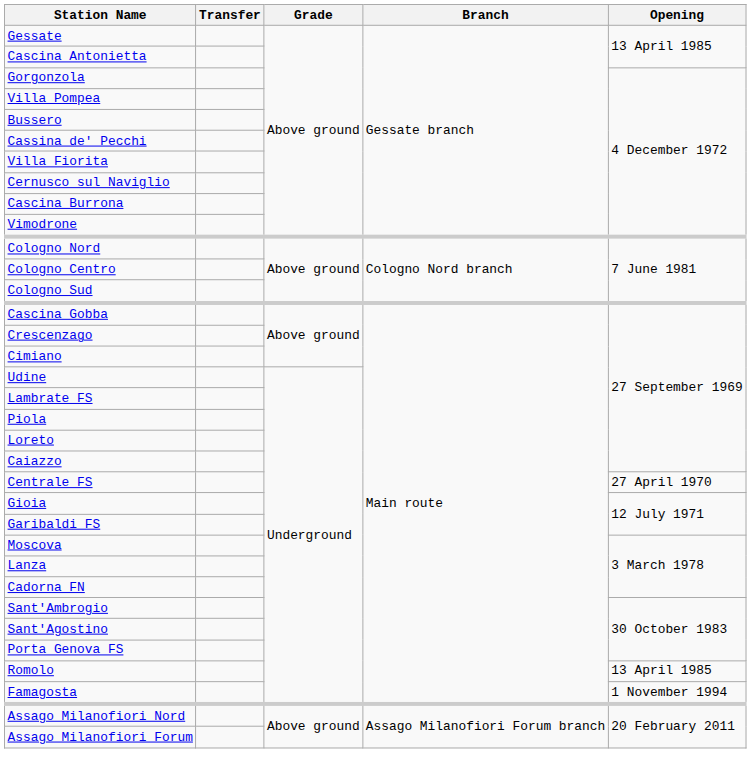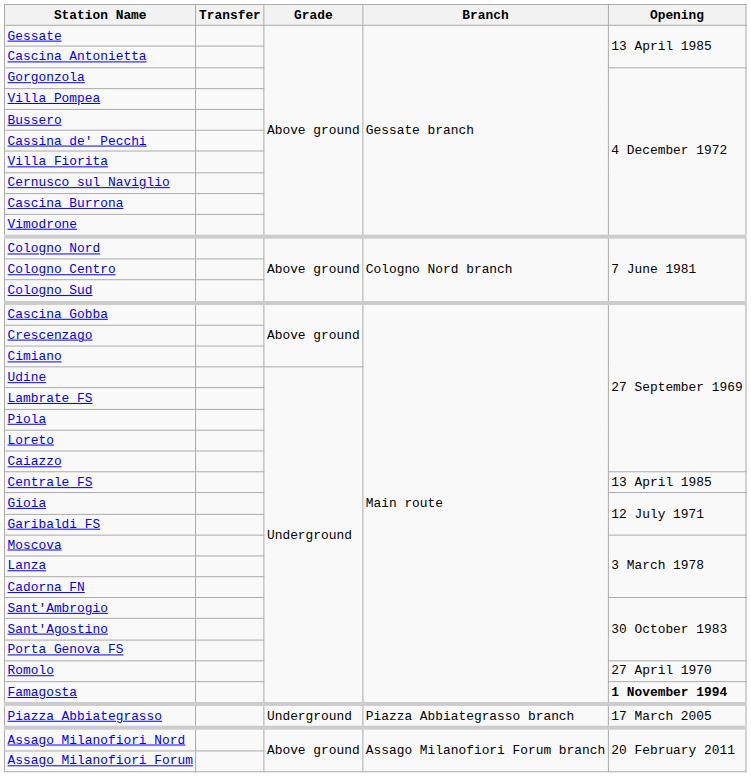Centrale FS | Opening: 27 April 1970 -> 13 April 1985
Romolo | Opening: 13 April 1985 -> 27 April 1970
Famagosta | Opening: normal -> bold
+ row: Piazza Abbiategrasso | Underground | Piazza Abbiategrasso branch | 17 March 2005
